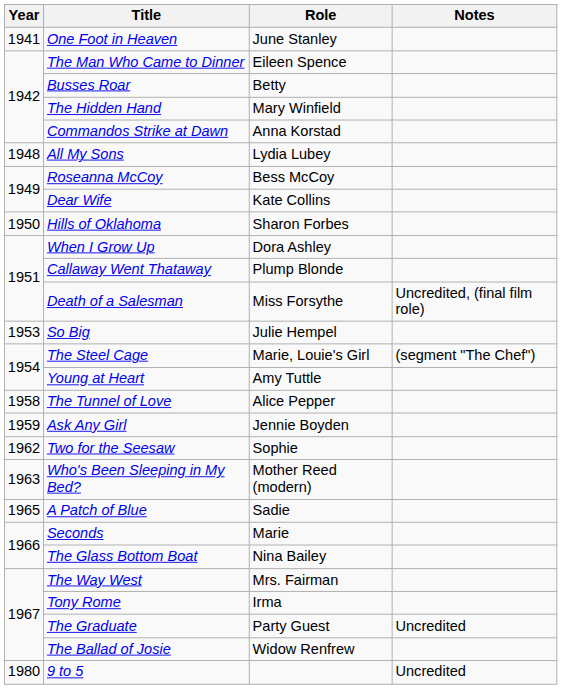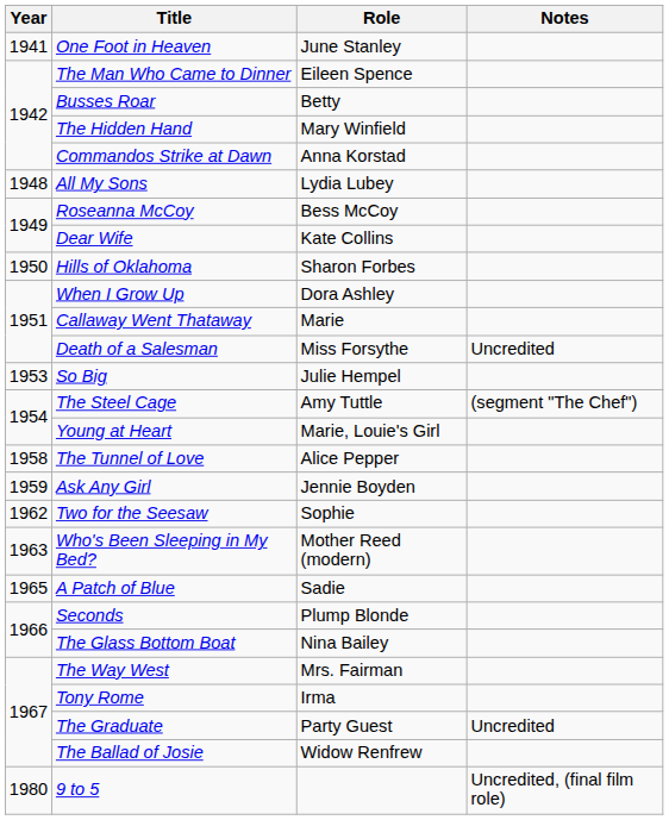Callaway Went Thataway | Role: Plump Blonde -> Marie
Death of a Salesman | Notes: Uncredited, (final film role) -> Uncredited
The Steel Cage | Role: Marie, Louie's Girl -> Amy Tuttle
Young at Heart | Role: Amy Tuttle -> Marie, Louie's Girl
Seconds | Role: Marie -> Plump Blonde
9 to 5 | Notes: Uncredited -> Uncredited, (final film role)
